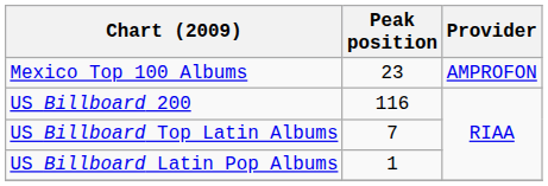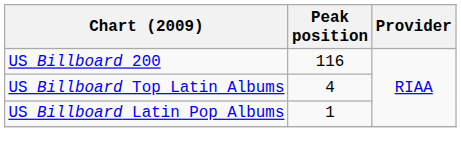- row: Mexico Top 100 Albums | 23 | AMPROFON
US Billboard Top Latin Albums | Peak position: 7 -> 4
